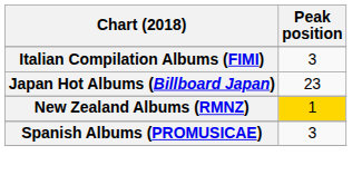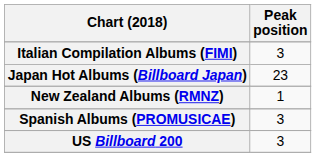New Zealand Albums (RMNZ) | Peak position: gold background -> no background
+ row: US Billboard 200 | 3
